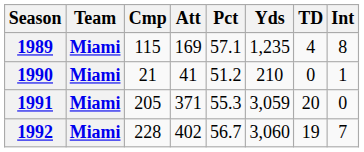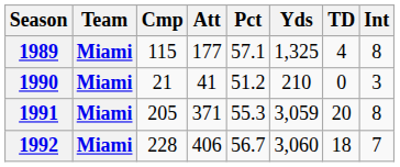1989 | Att: 169 -> 177
1989 | Yds: 1,235 -> 1,325
1990 | Int: 1 -> 3
1991 | Int: 0 -> 8
1992 | Att: 402 -> 406
1992 | TD: 19 -> 18
